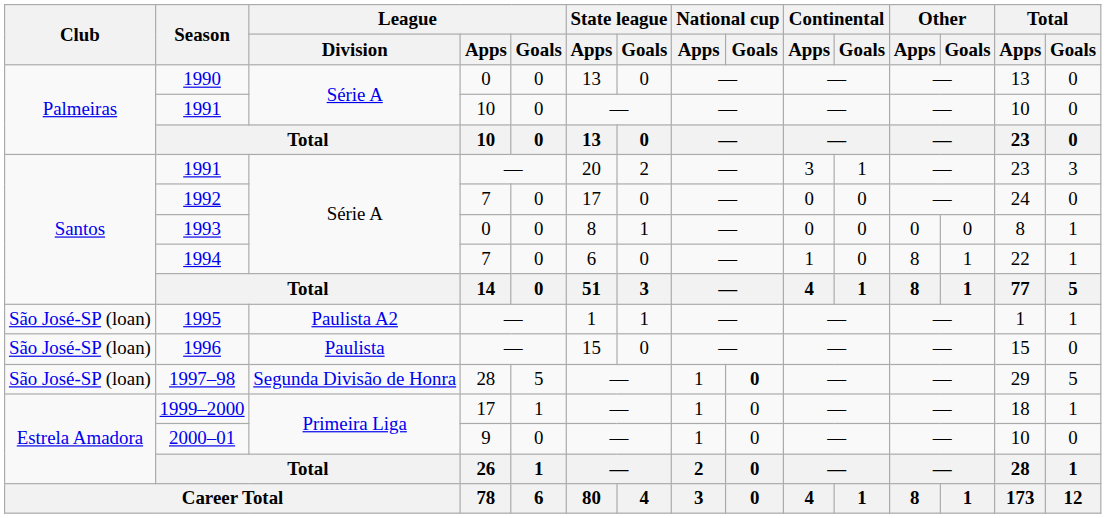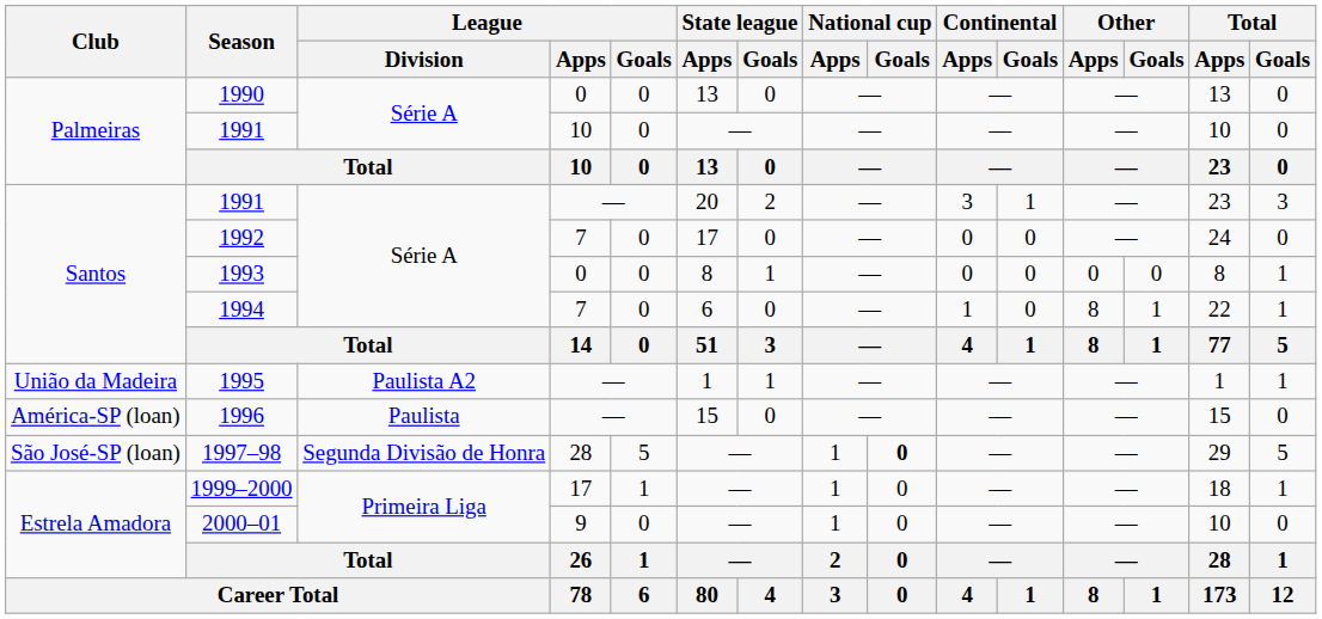1995 | Club: São José-SP (loan) -> União da Madeira
1996 | Club: São José-SP (loan) -> América-SP (loan)
